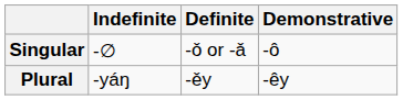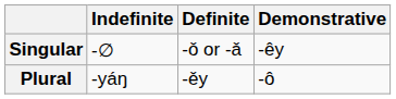Singular | Demonstrative: -ô -> -êy
Plural | Demonstrative: -êy -> -ô
